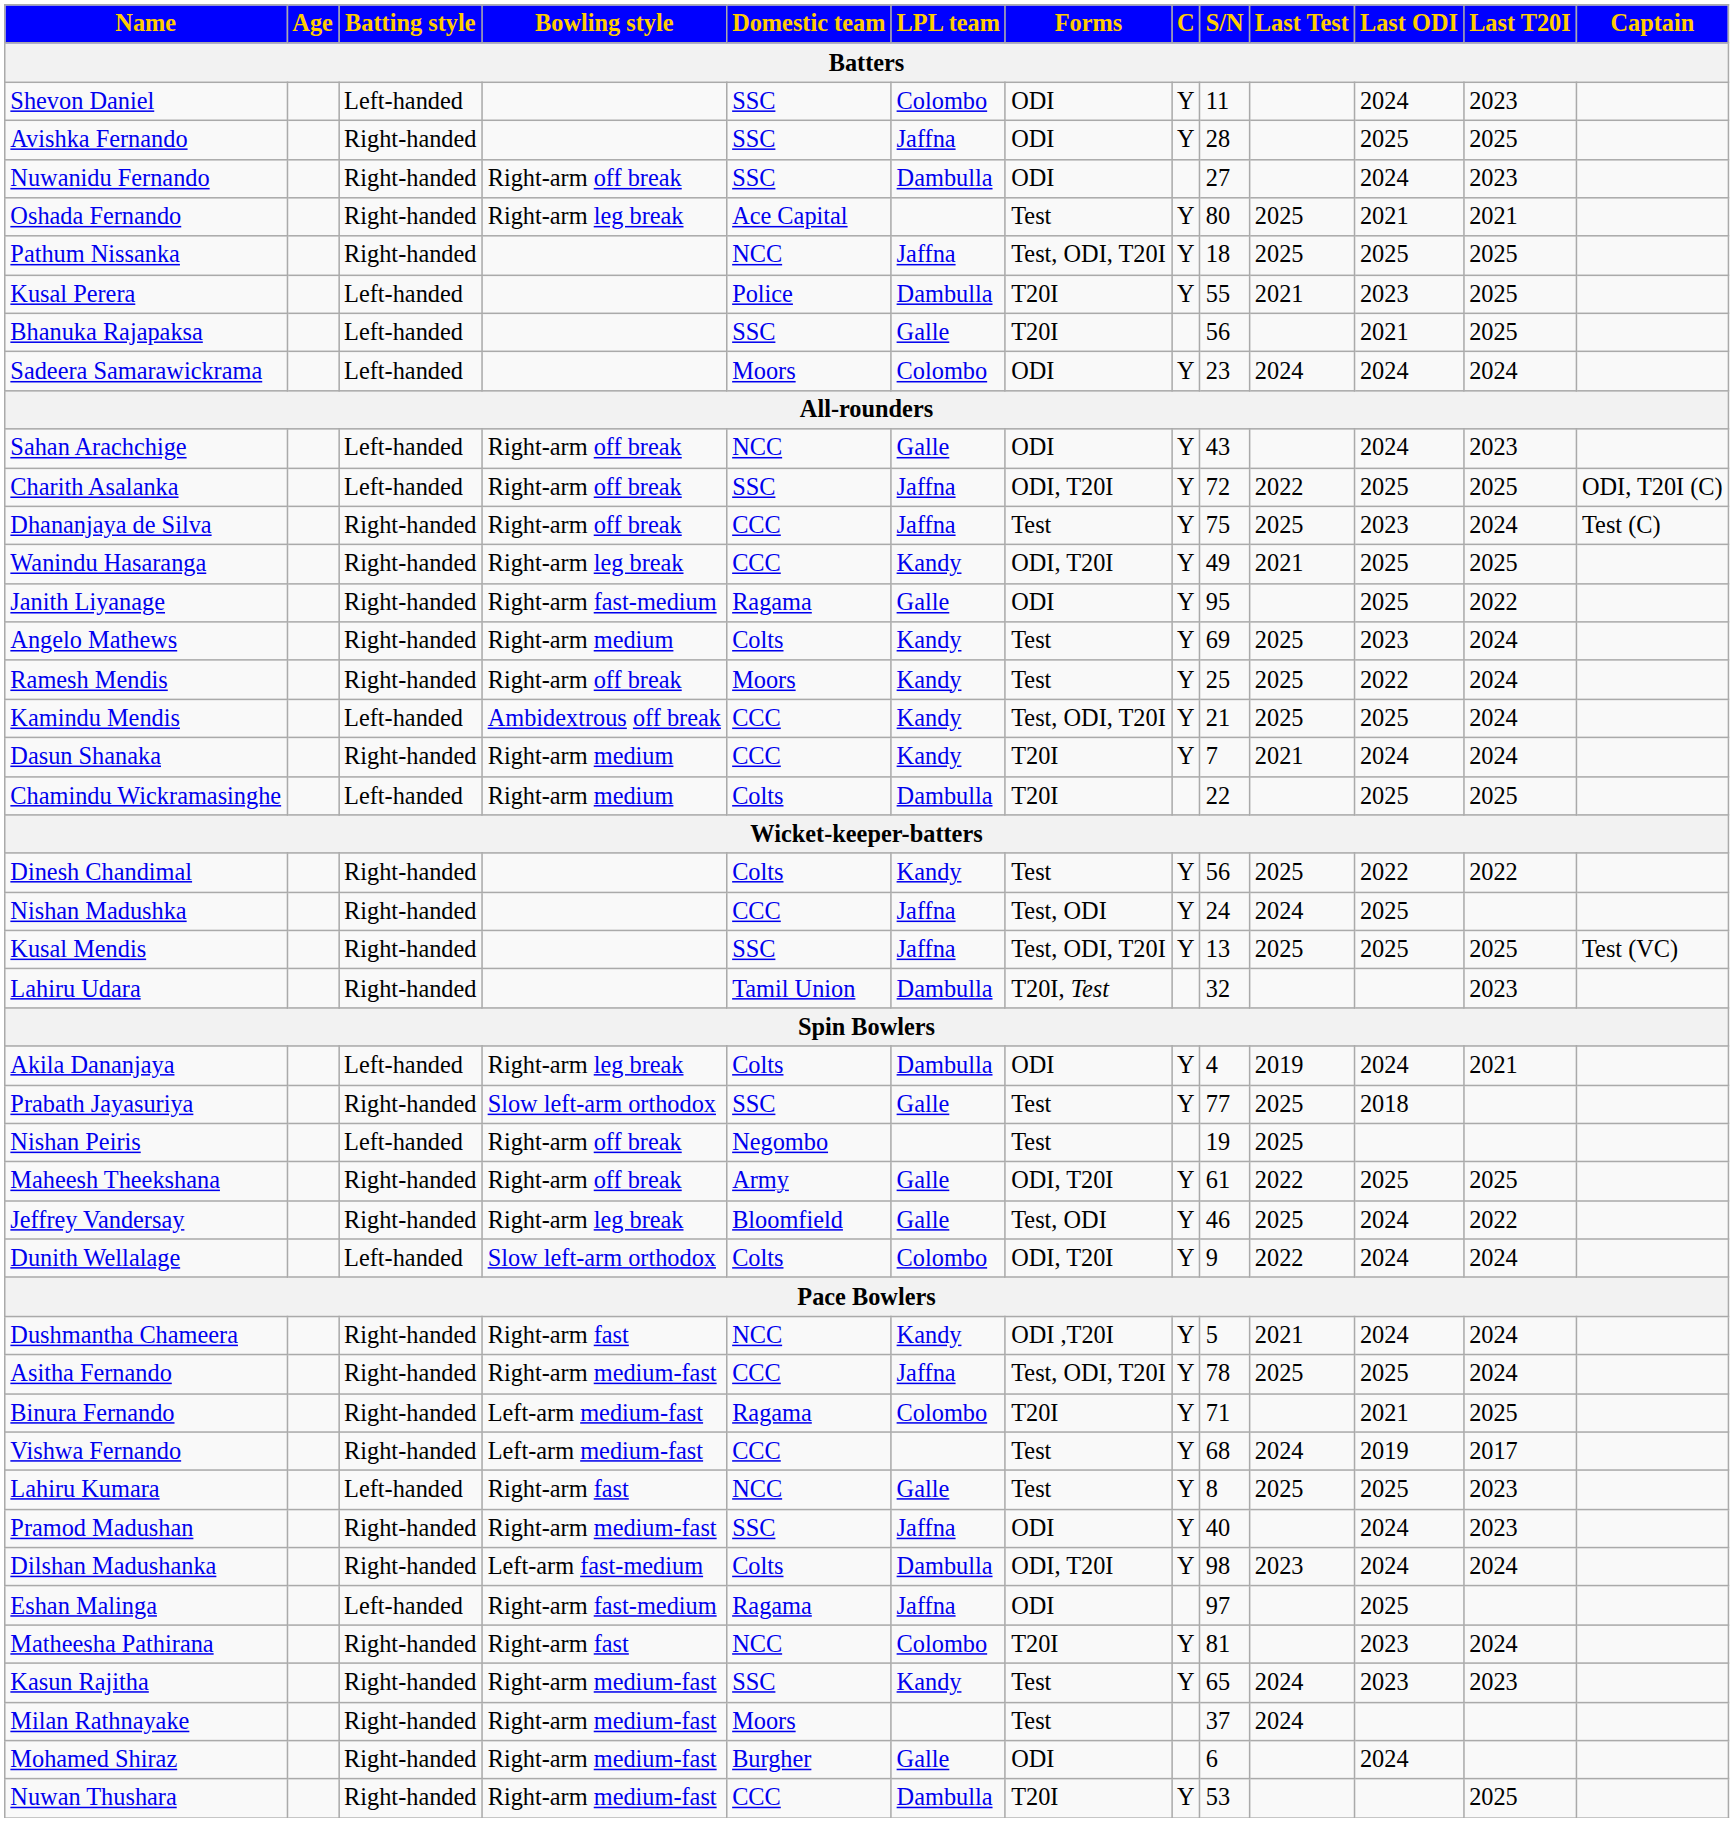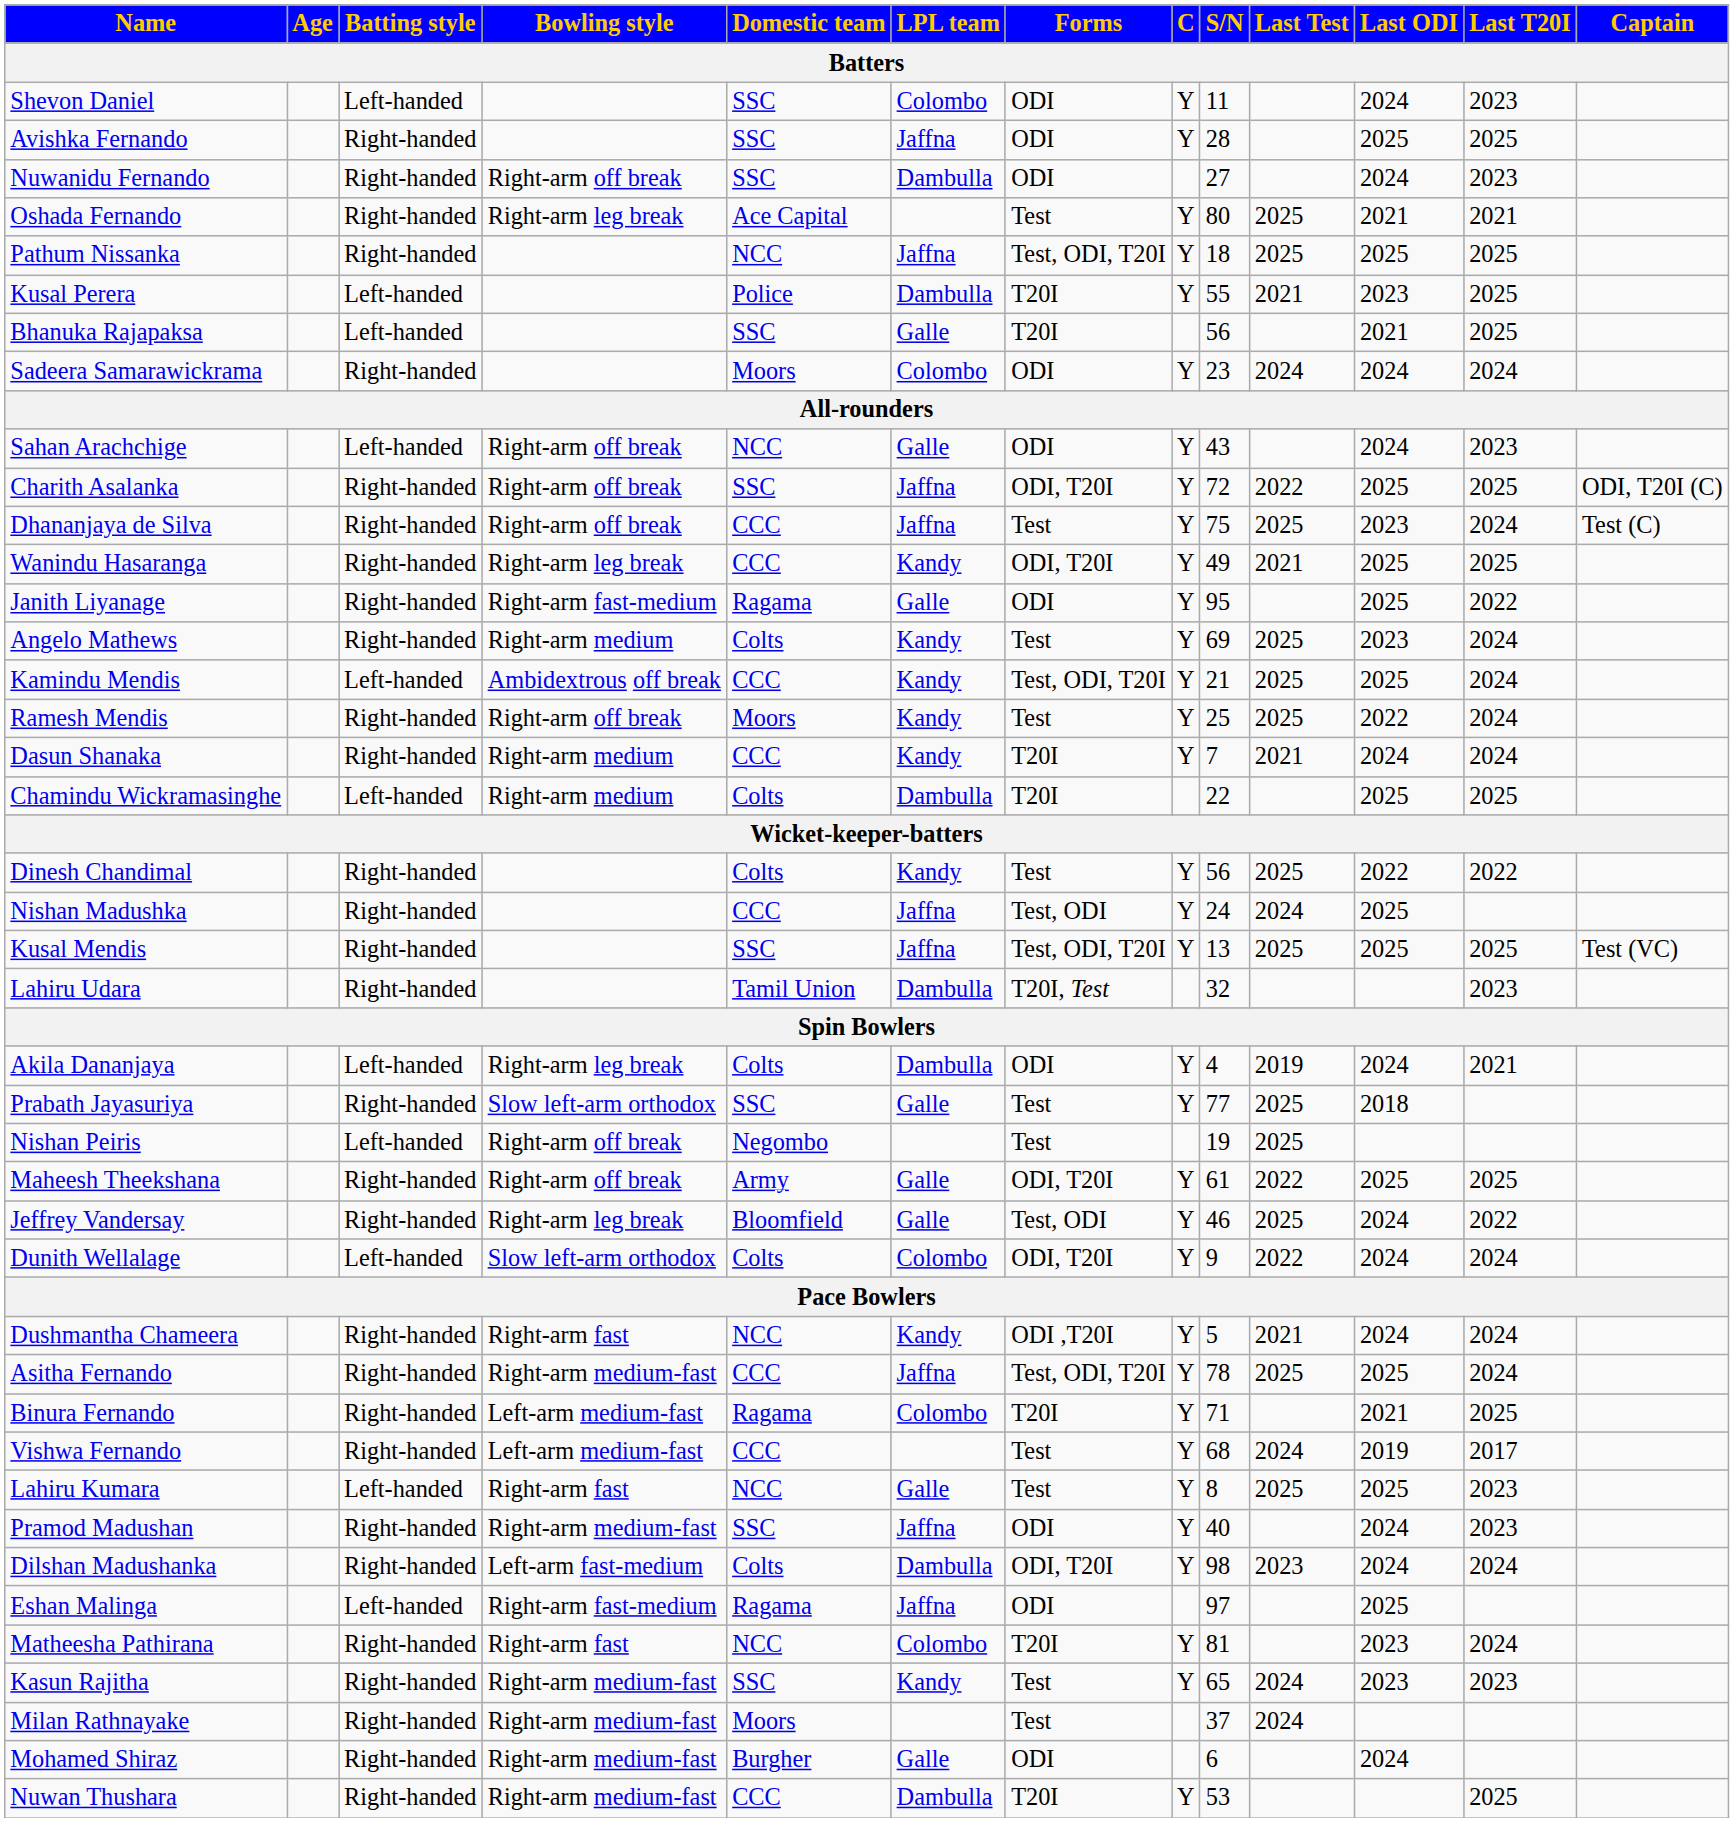Sadeera Samarawickrama | Batting style: Left-handed -> Right-handed
Charith Asalanka | Batting style: Left-handed -> Right-handed
rows swapped: Kamindu Mendis <-> Ramesh Mendis
